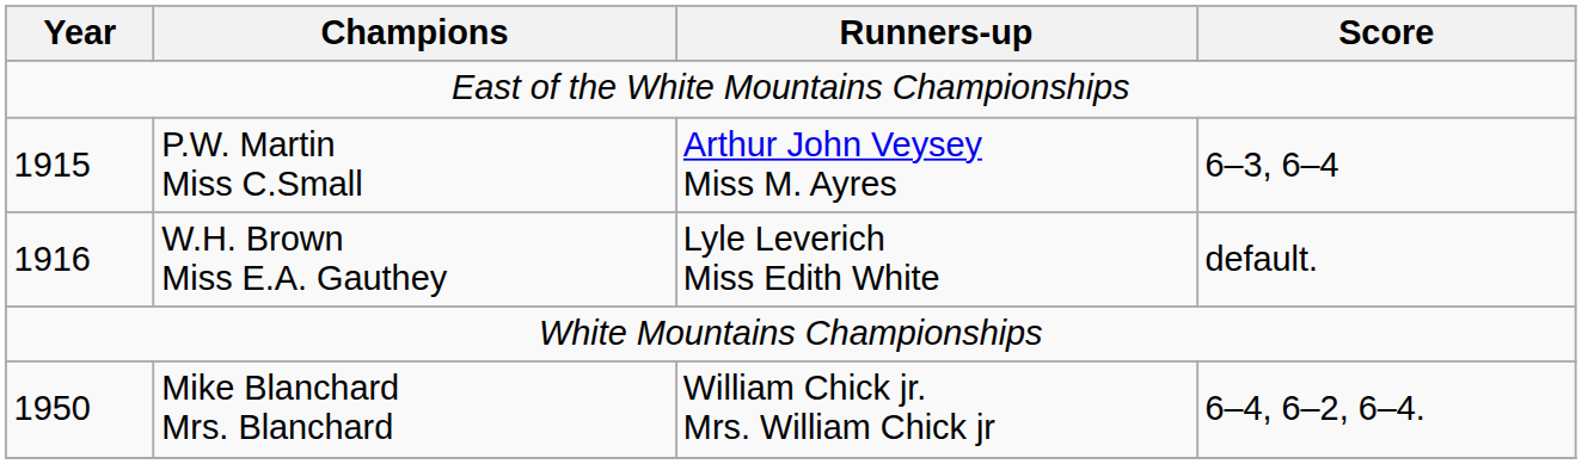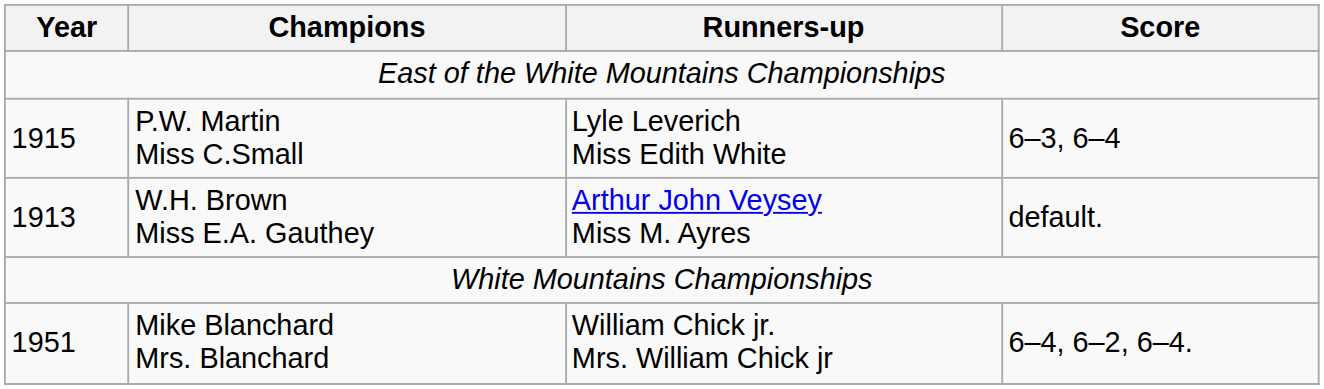P.W. Martin Miss C.Small | Runners-up: Arthur John Veysey Miss M. Ayres -> Lyle Leverich Miss Edith White
W.H. Brown Miss E.A. Gauthey | Year: 1916 -> 1913
W.H. Brown Miss E.A. Gauthey | Runners-up: Lyle Leverich Miss Edith White -> Arthur John Veysey Miss M. Ayres
Mike Blanchard Mrs. Blanchard | Year: 1950 -> 1951
